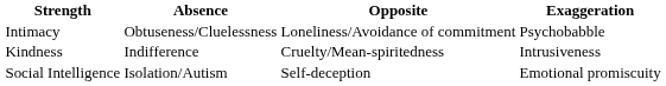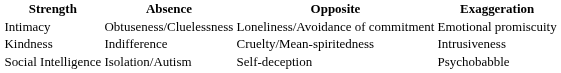Intimacy | Exaggeration: Psychobabble -> Emotional promiscuity
Social Intelligence | Exaggeration: Emotional promiscuity -> Psychobabble
